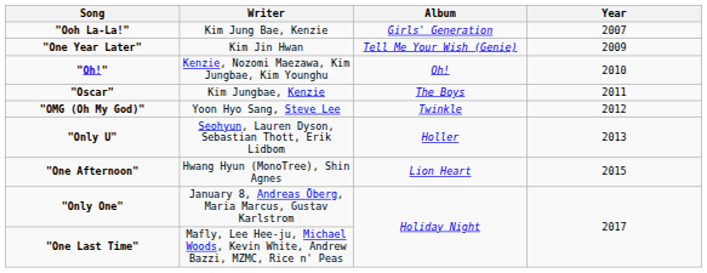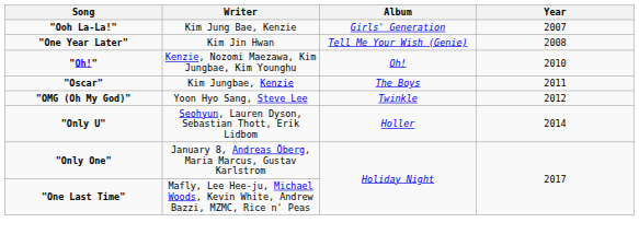"One Year Later" | Year: 2009 -> 2008
"Only U" | Year: 2013 -> 2014
- row: "One Afternoon" | Hwang Hyun (MonoTree), Shin Agnes | Lion Heart | 2015
